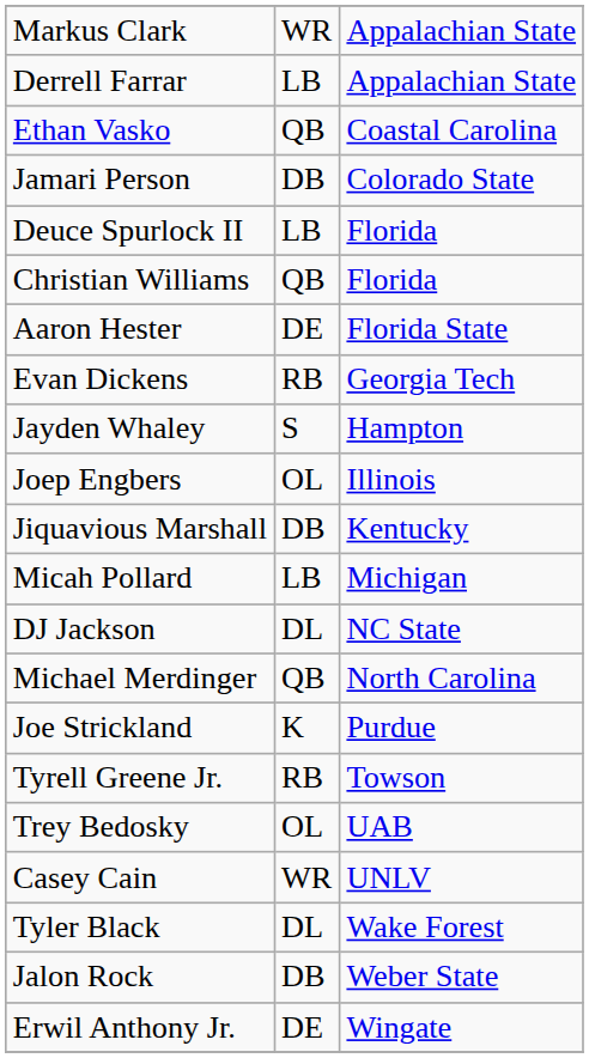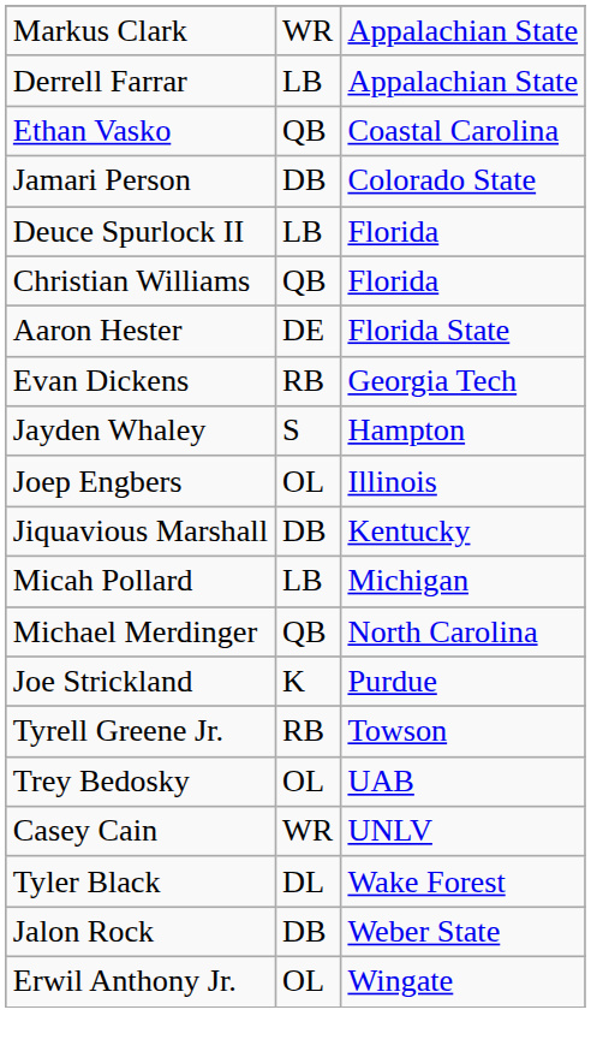- row: DJ Jackson | DL | NC State
Erwil Anthony Jr. | column 2: DE -> OL
